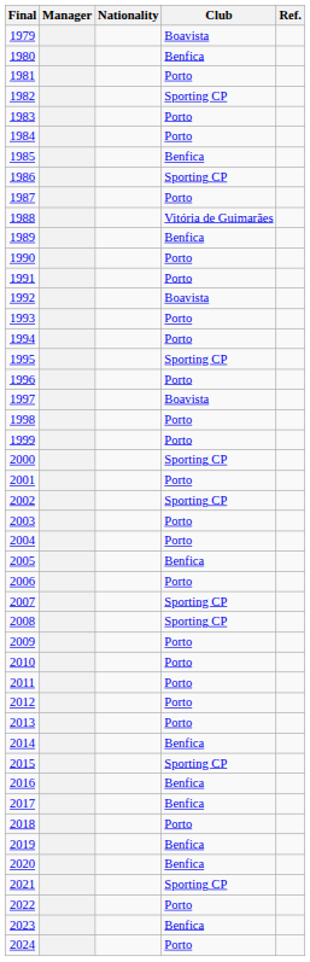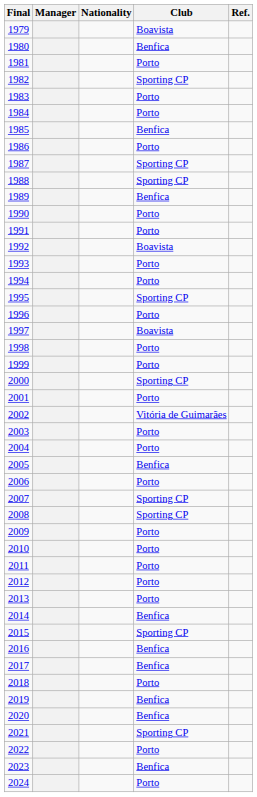1986 | Club: Sporting CP -> Porto
1987 | Club: Porto -> Sporting CP
1988 | Club: Vitória de Guimarães -> Sporting CP
2002 | Club: Sporting CP -> Vitória de Guimarães
